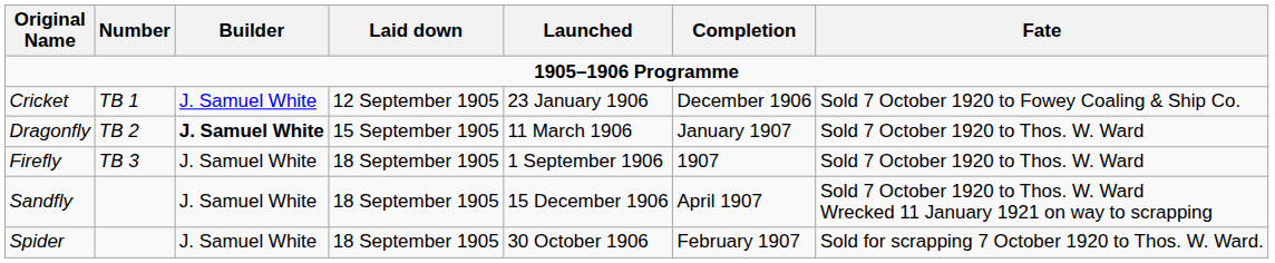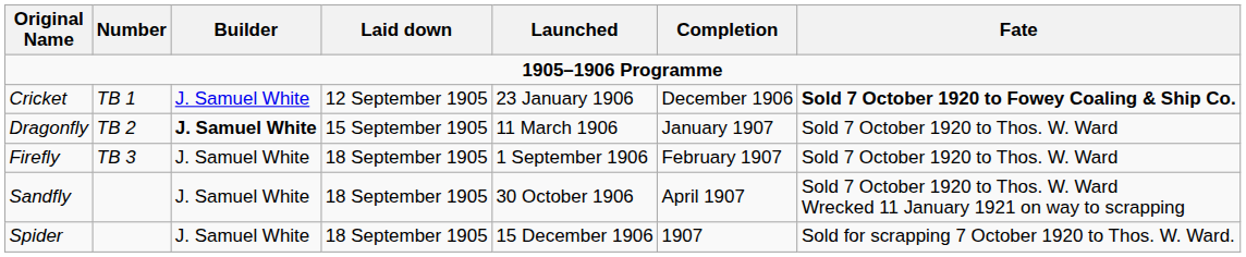Cricket | Fate: normal -> bold
Firefly | Completion: 1907 -> February 1907
Sandfly | Launched: 15 December 1906 -> 30 October 1906
Spider | Launched: 30 October 1906 -> 15 December 1906
Spider | Completion: February 1907 -> 1907
